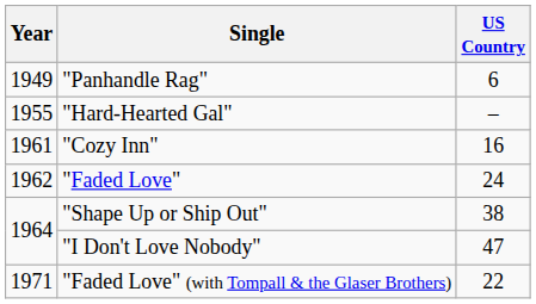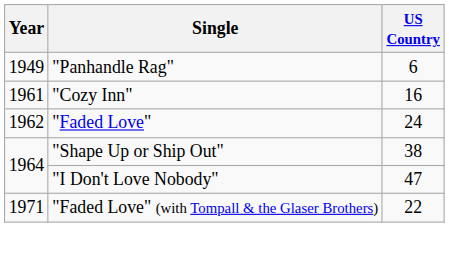- row: 1955 | "Hard-Hearted Gal" | –
